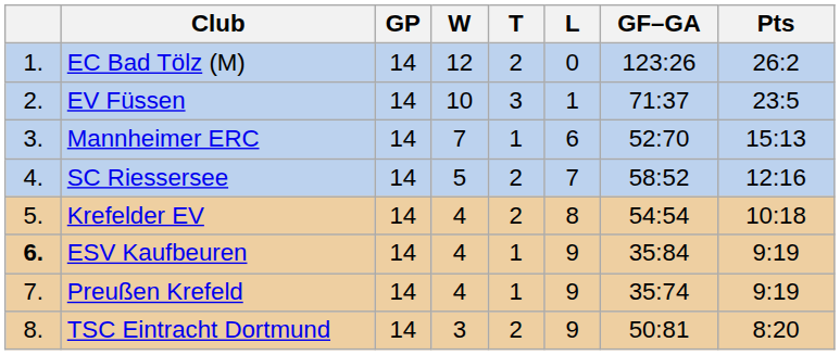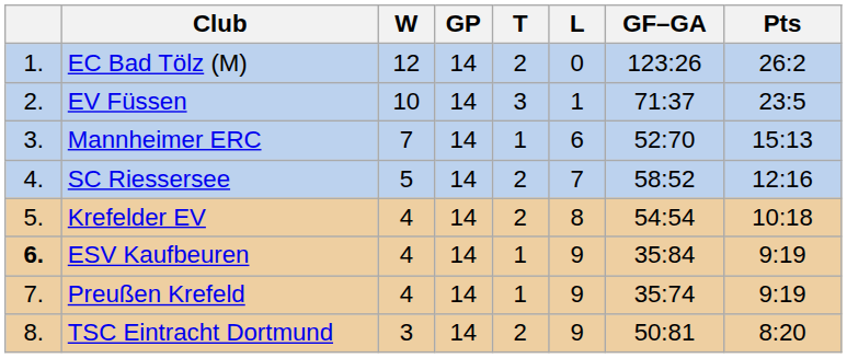columns swapped: GP <-> W
